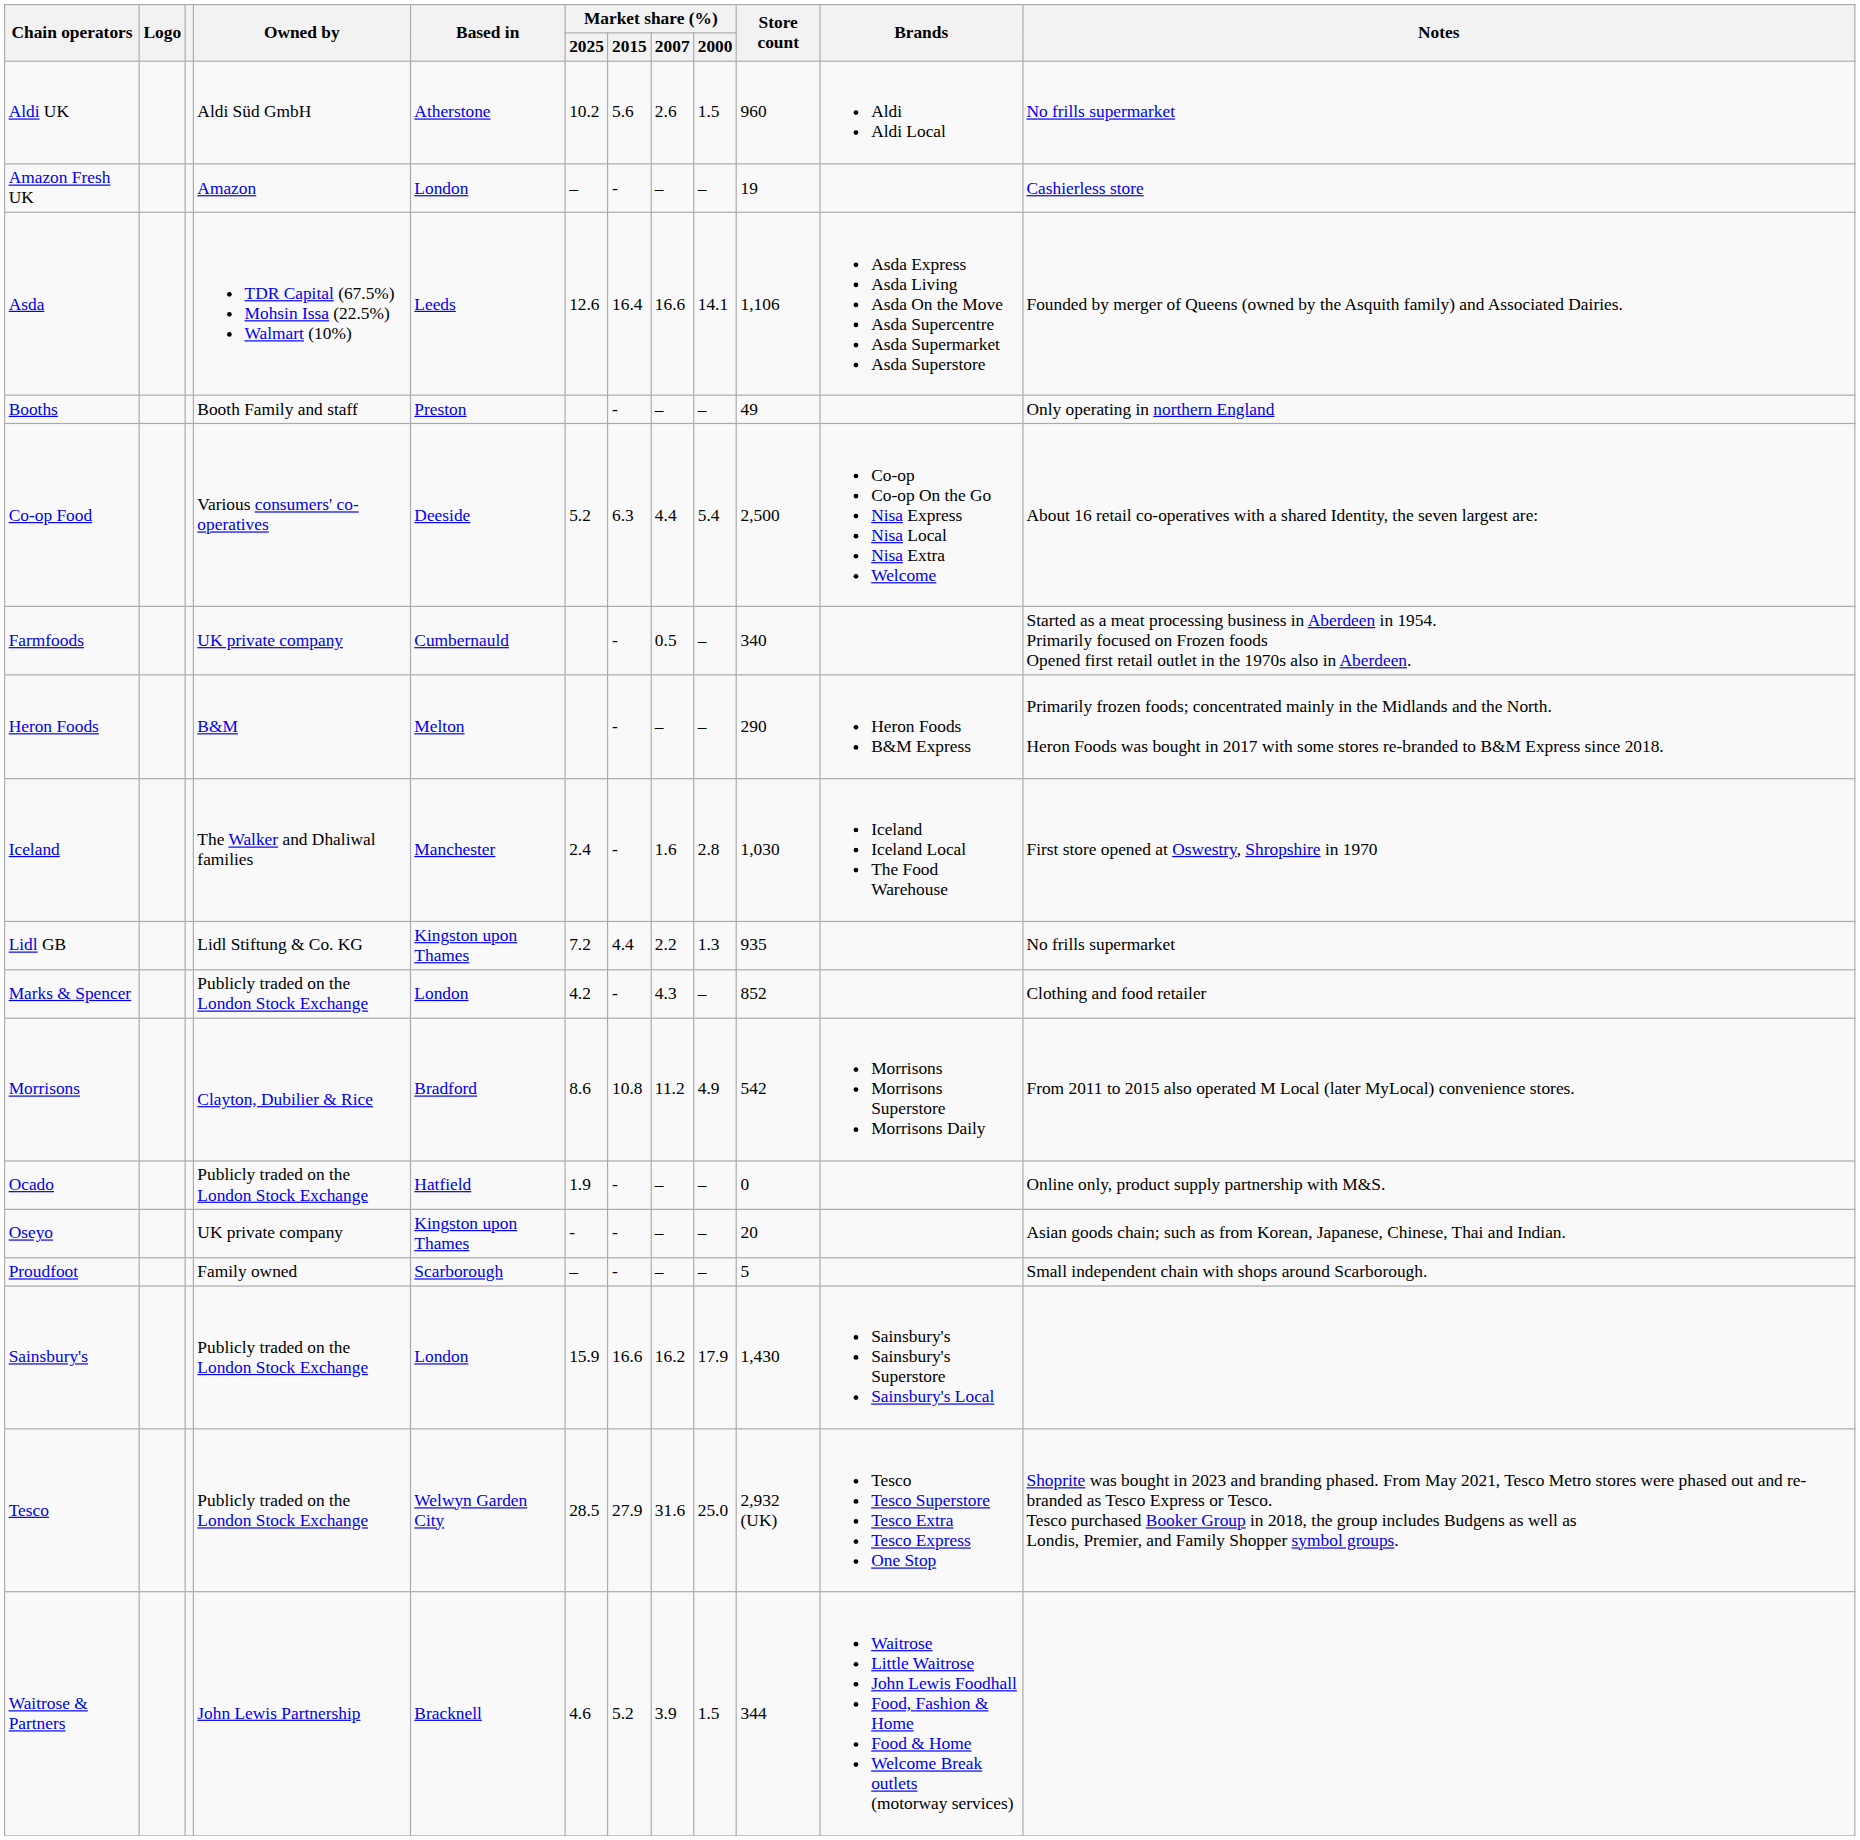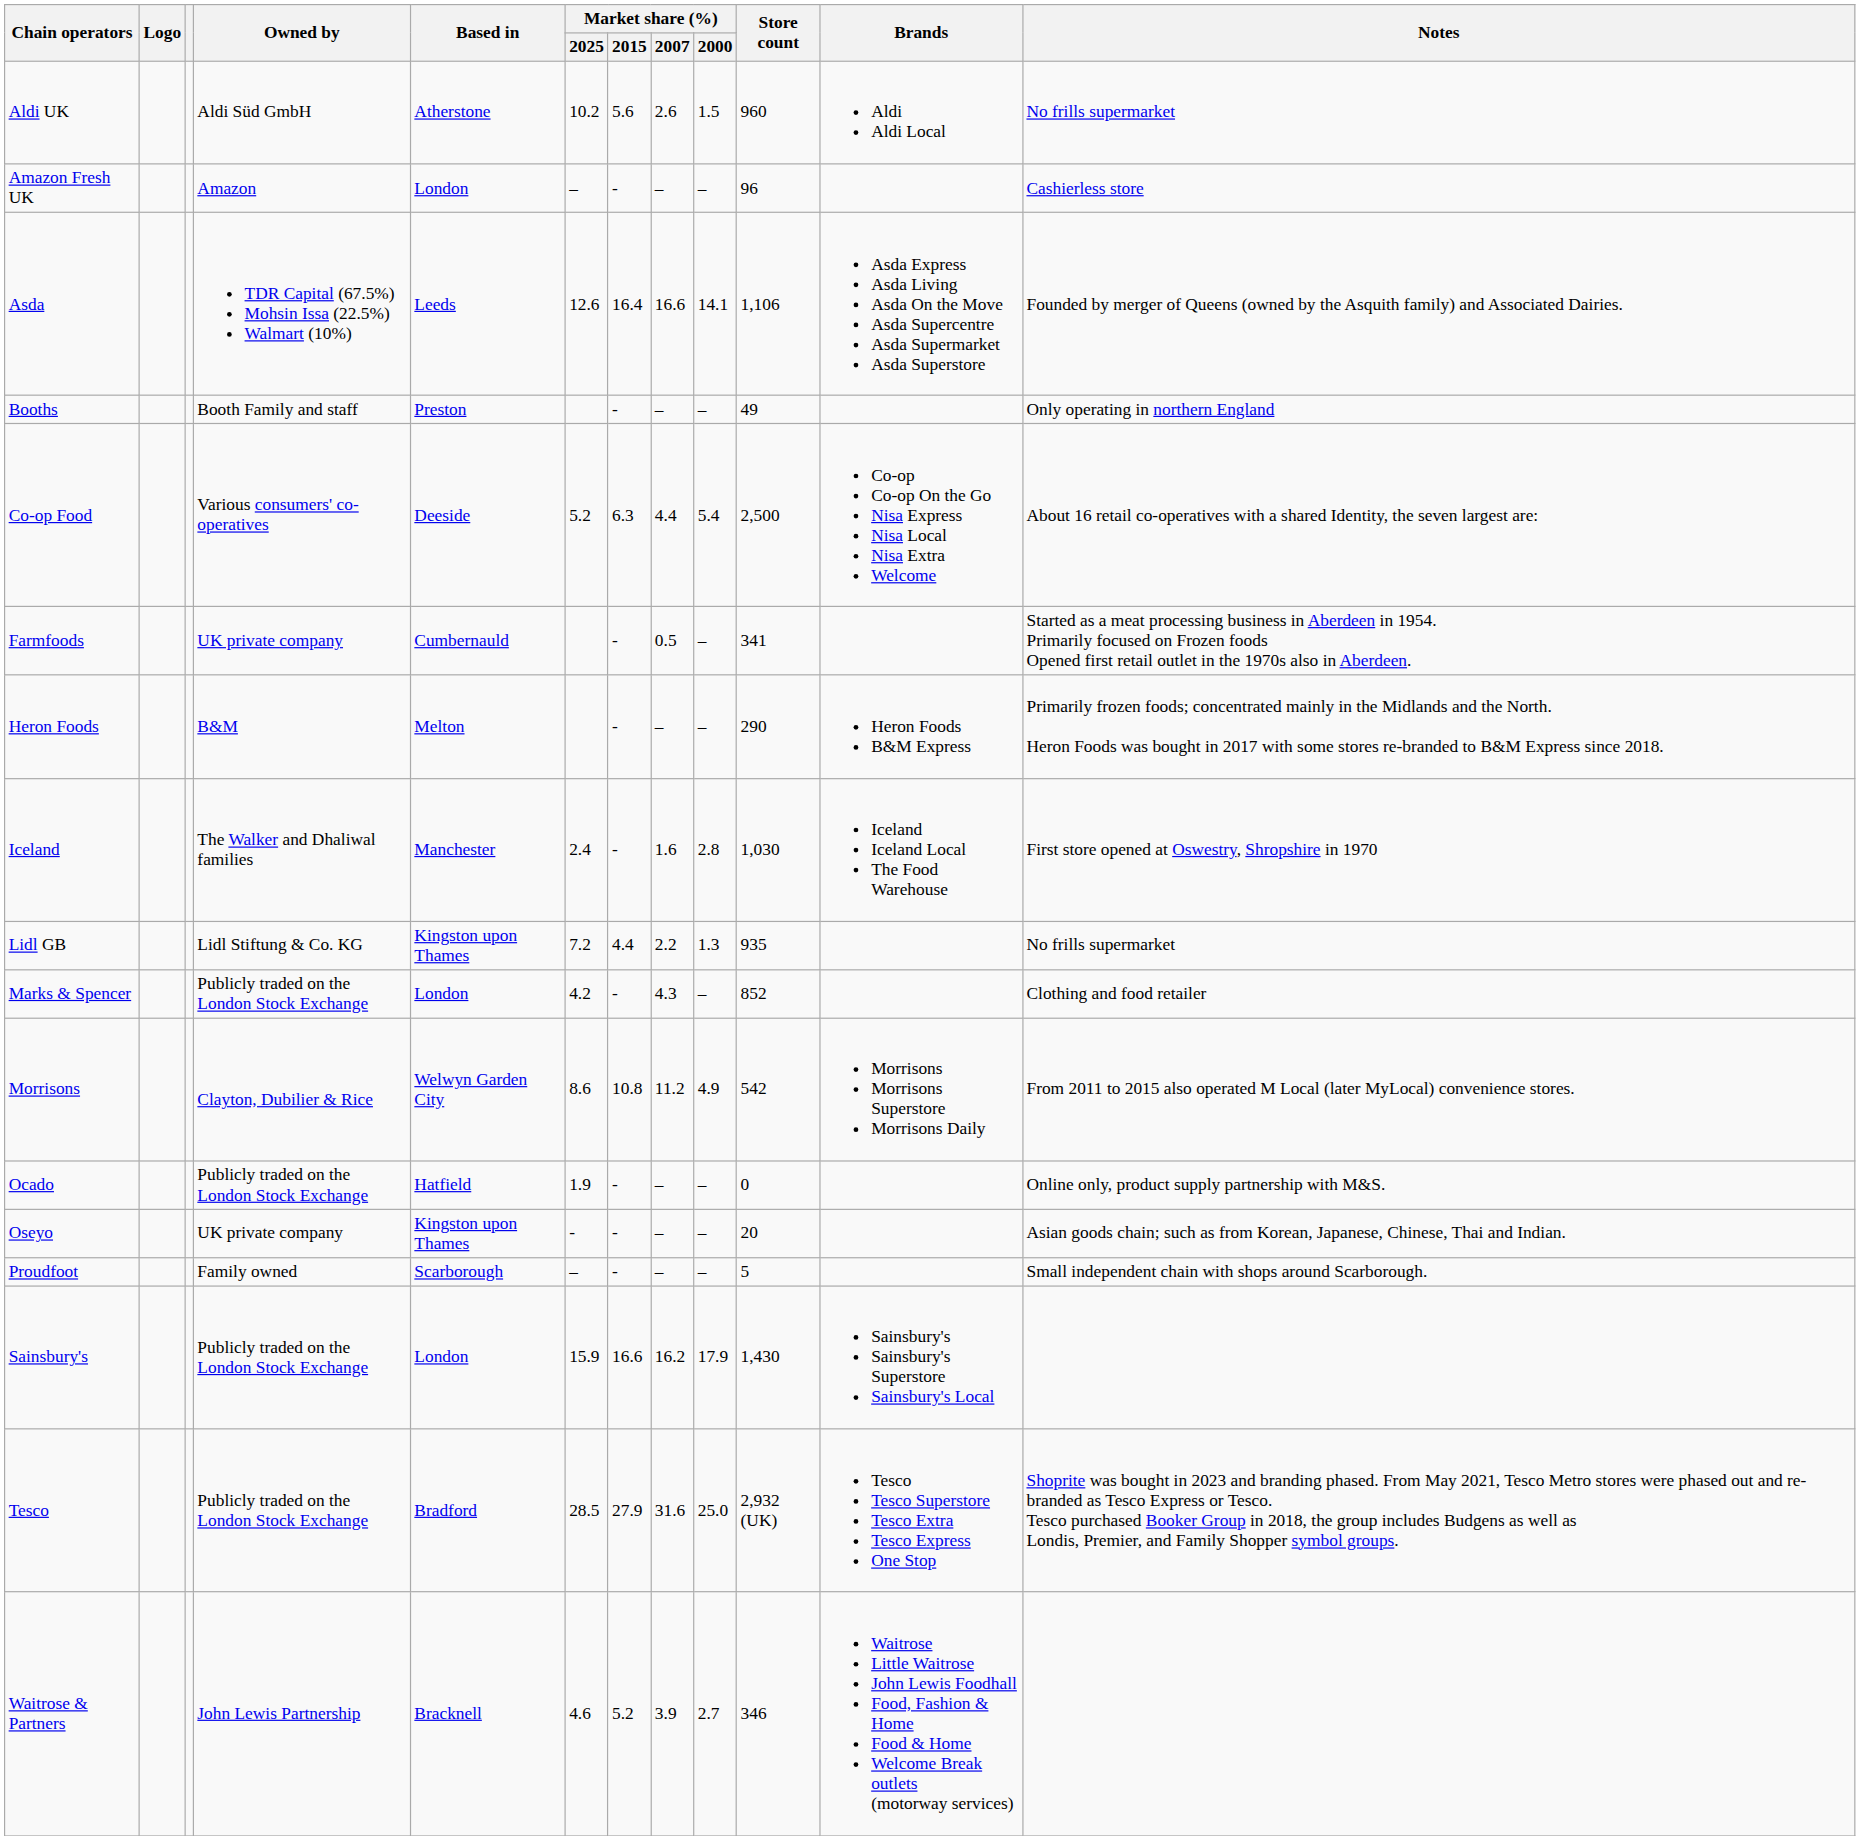Amazon Fresh UK | Store count: 19 -> 96
Farmfoods | Store count: 340 -> 341
Morrisons | Based in: Bradford -> Welwyn Garden City
Tesco | Based in: Welwyn Garden City -> Bradford
Waitrose & Partners | Market share (%) / 2000: 1.5 -> 2.7
Waitrose & Partners | Store count: 344 -> 346
